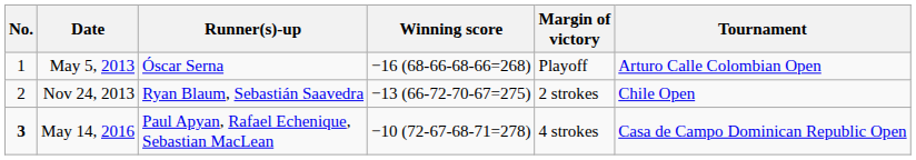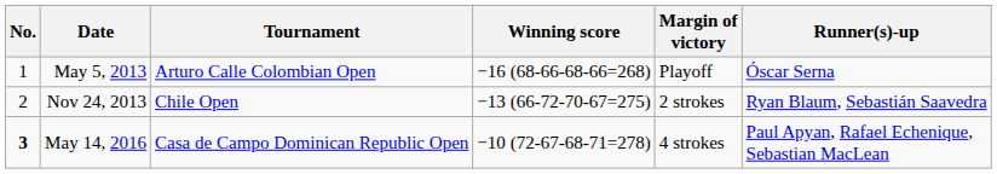columns swapped: Tournament <-> Runner(s)-up
